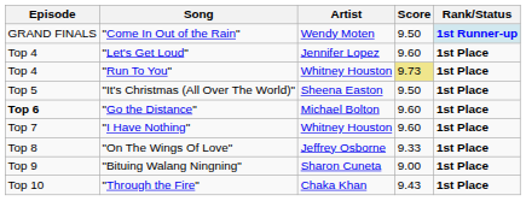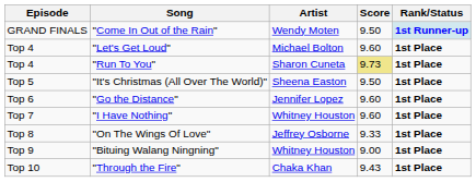"Let's Get Loud" | Artist: Jennifer Lopez -> Michael Bolton
"Run To You" | Artist: Whitney Houston -> Sharon Cuneta
"Go the Distance" | Episode: bold -> normal
"Go the Distance" | Artist: Michael Bolton -> Jennifer Lopez
"Bituing Walang Ningning" | Artist: Sharon Cuneta -> Whitney Houston
